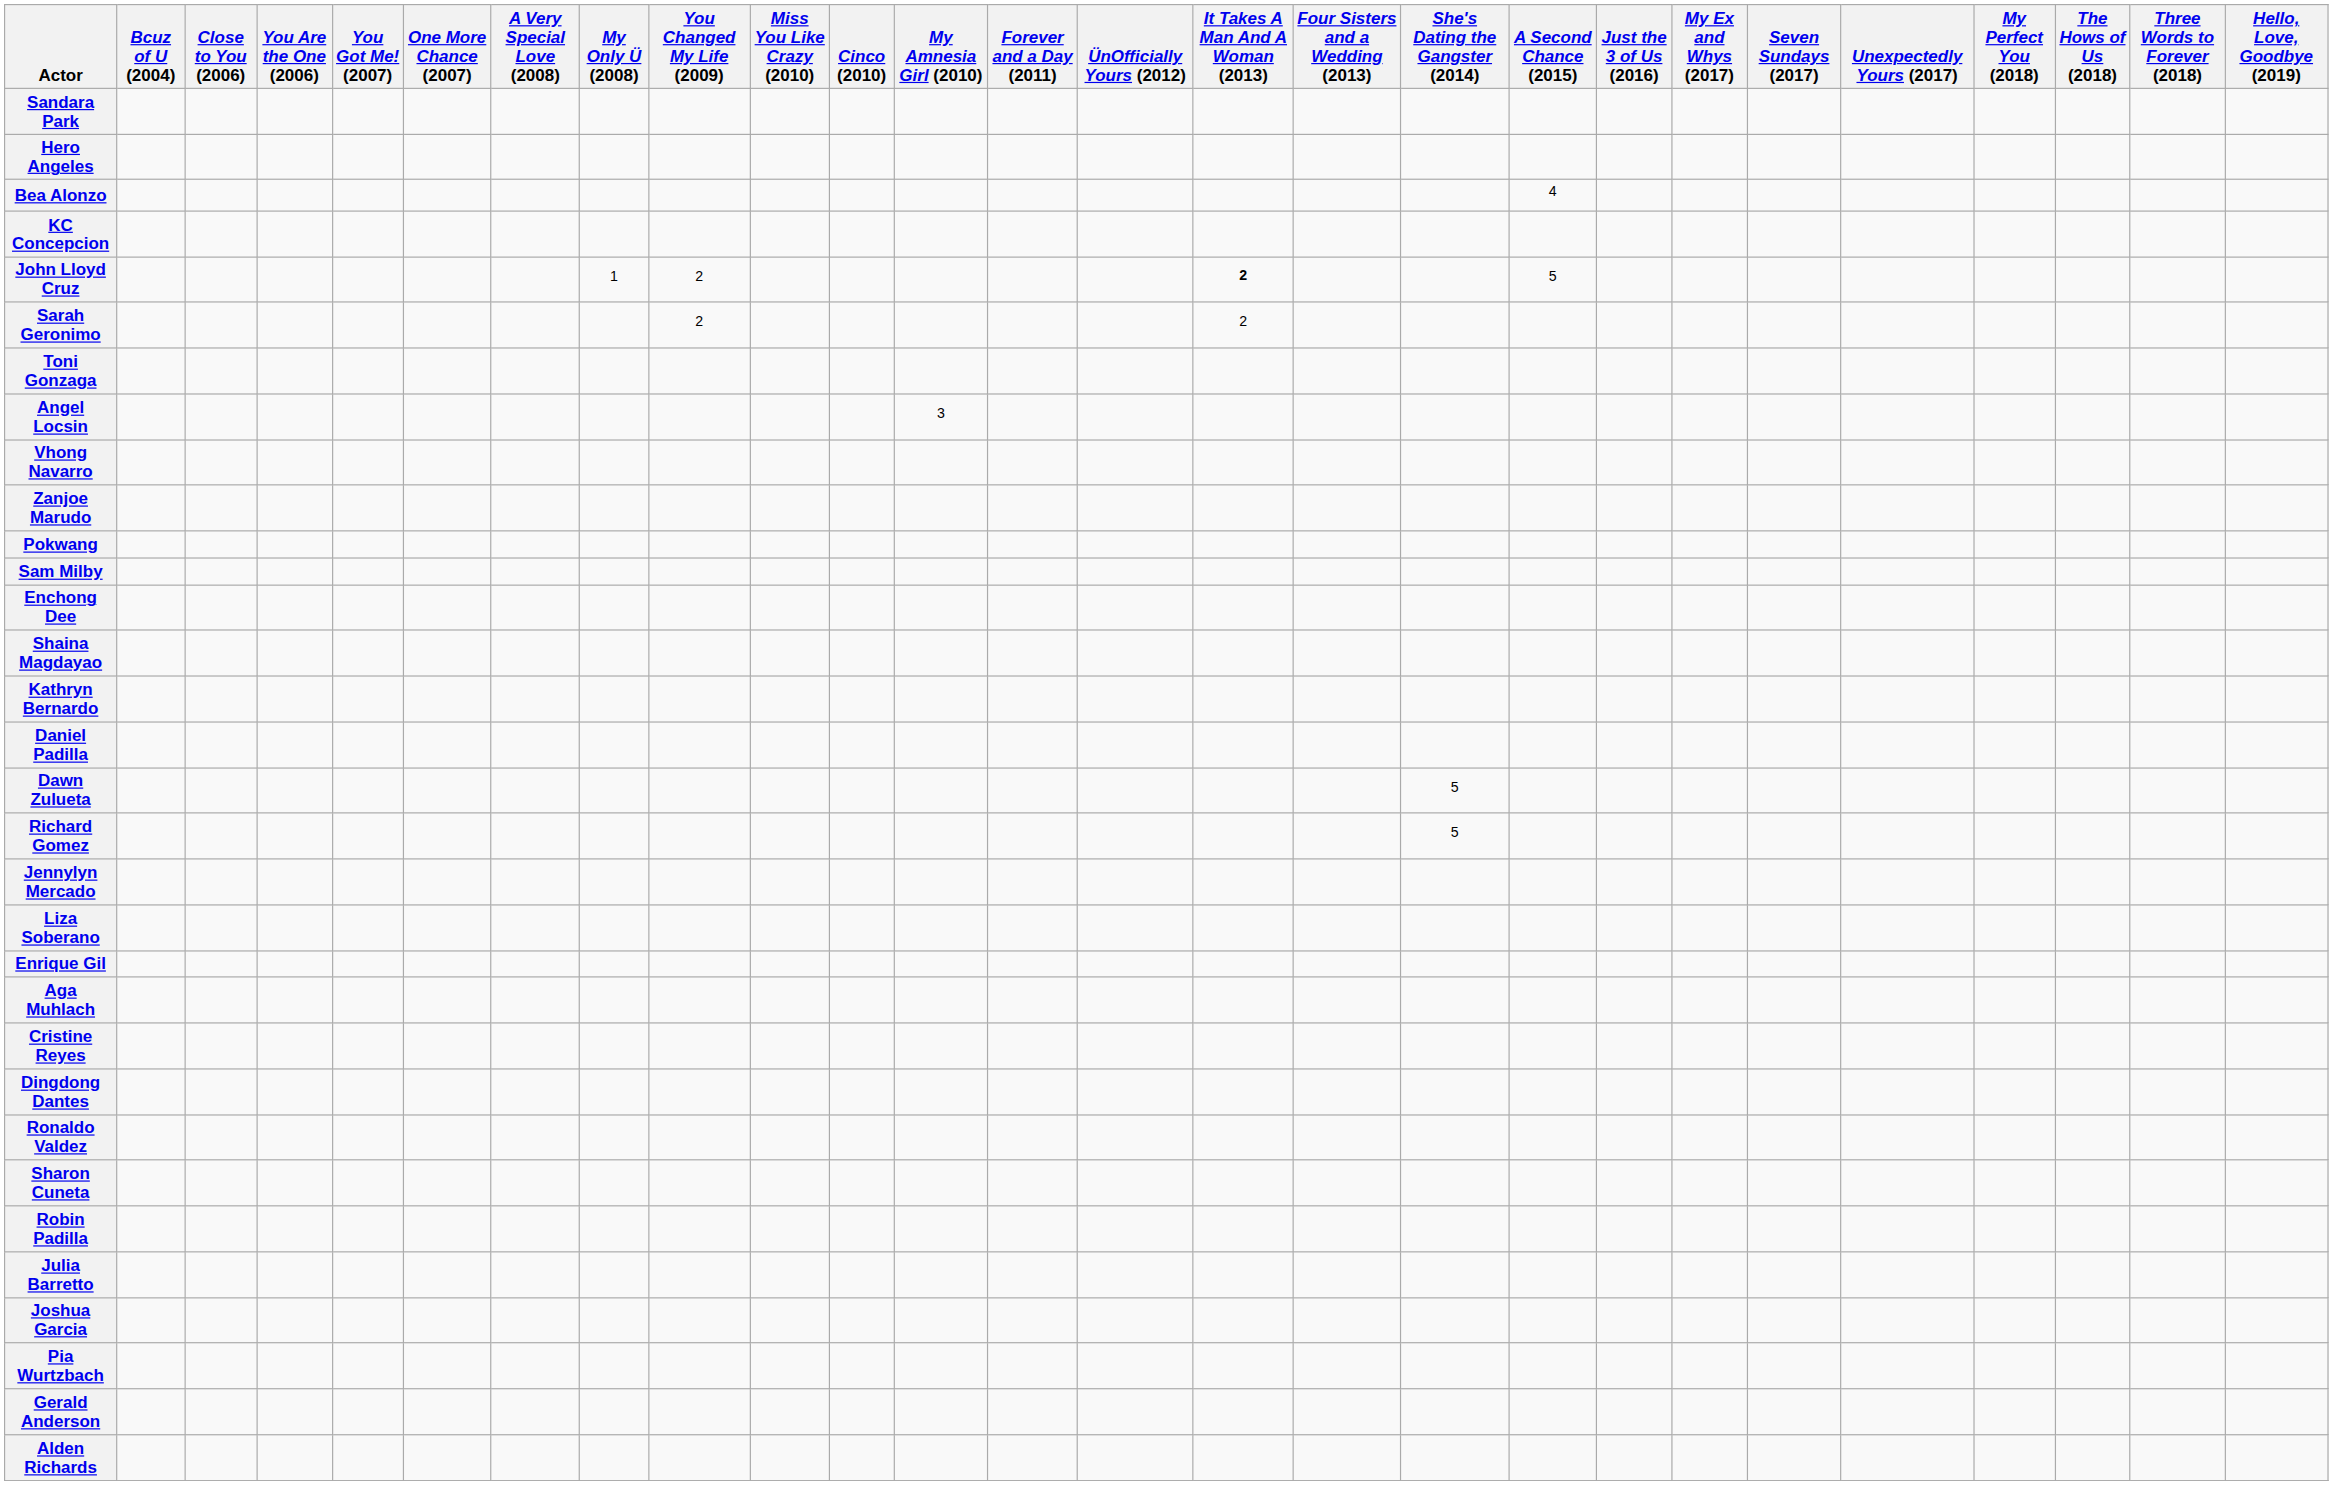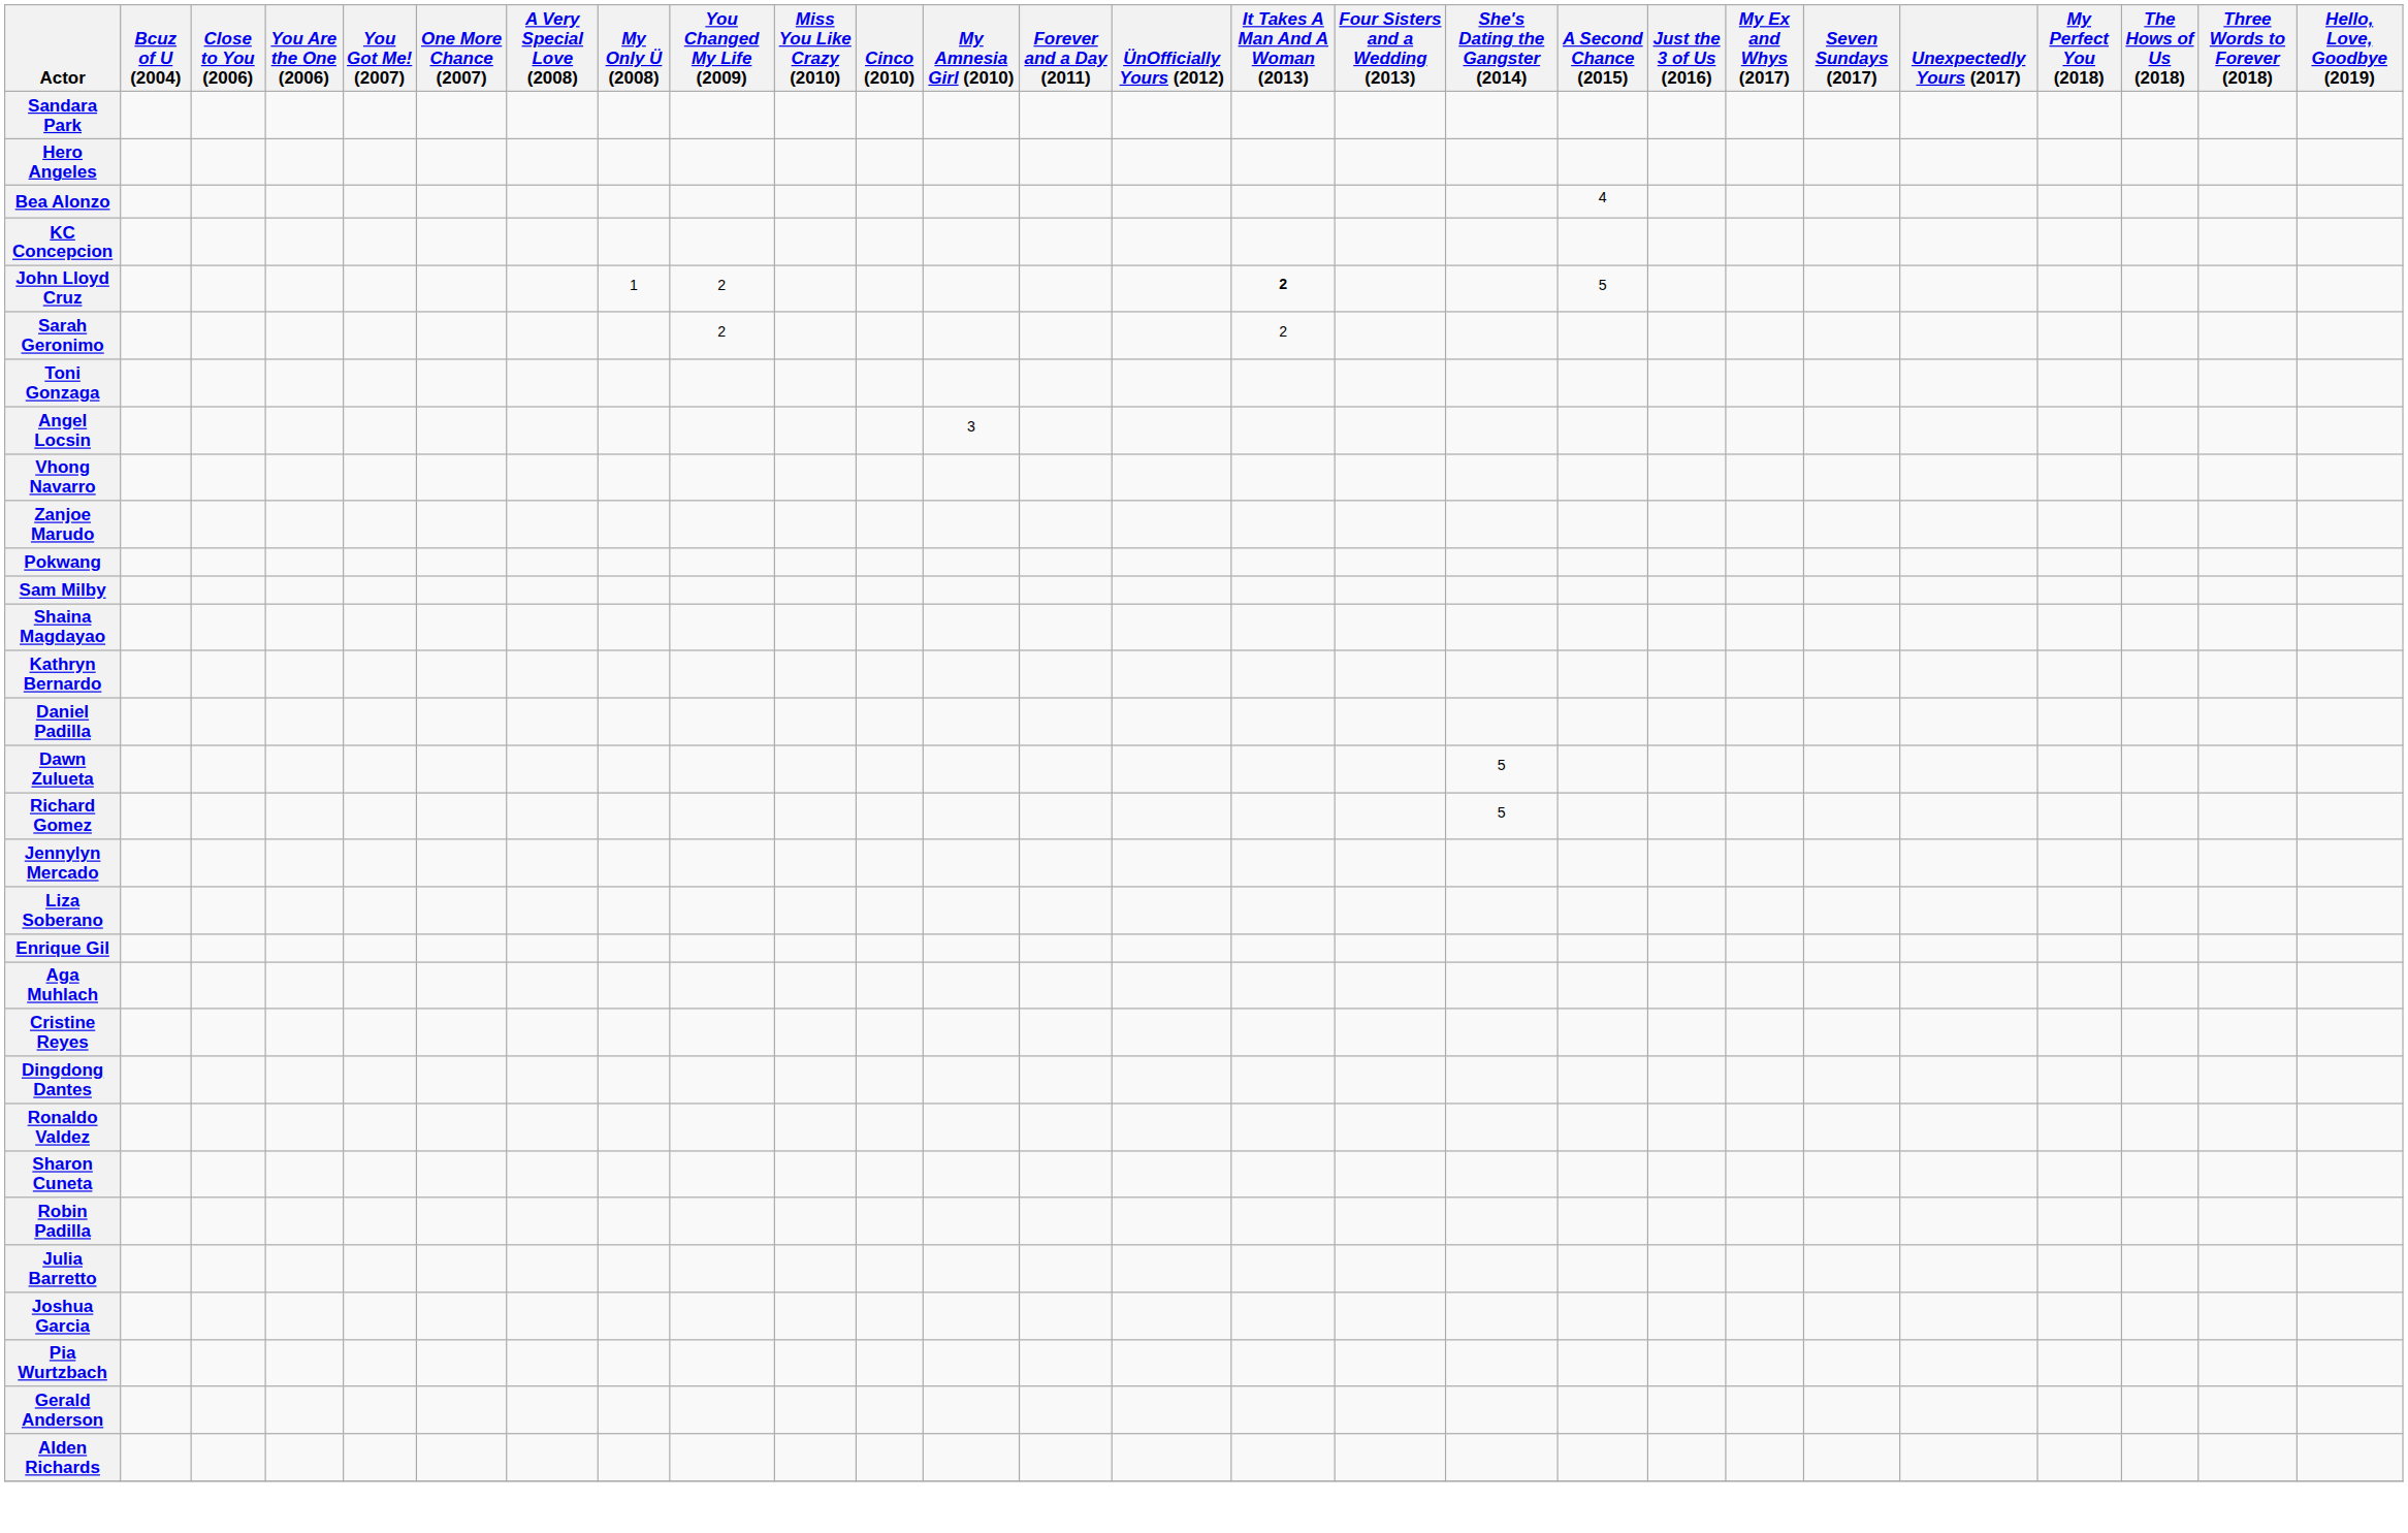- row: Enchong Dee
